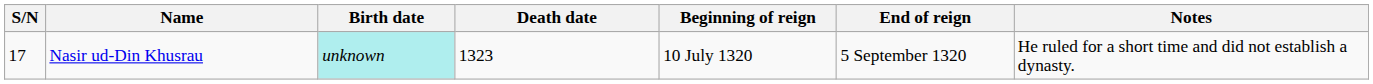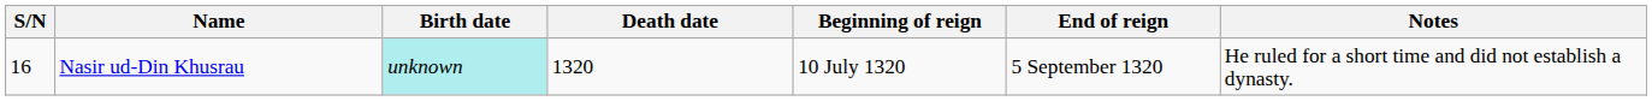Nasir ud-Din Khusrau | S/N: 17 -> 16
Nasir ud-Din Khusrau | Death date: 1323 -> 1320
